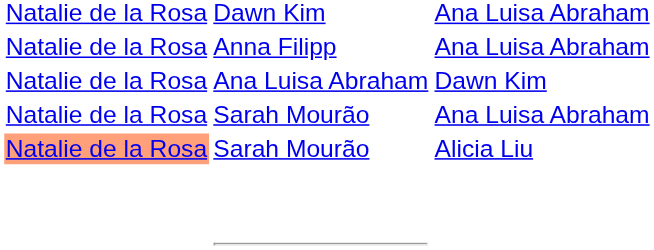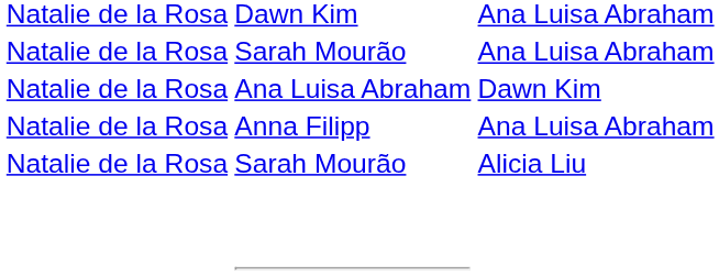rows swapped: Sarah Mourão / Ana Luisa Abraham <-> Anna Filipp
Sarah Mourão / Alicia Liu | column 2: lightsalmon background -> no background
